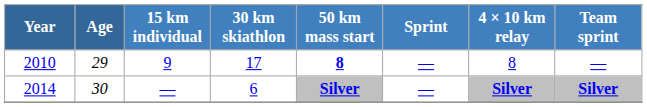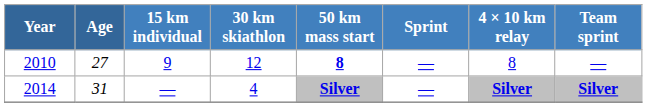2010 | Age: 29 -> 27
2010 | 30 km skiathlon: 17 -> 12
2014 | Age: 30 -> 31
2014 | 30 km skiathlon: 6 -> 4
